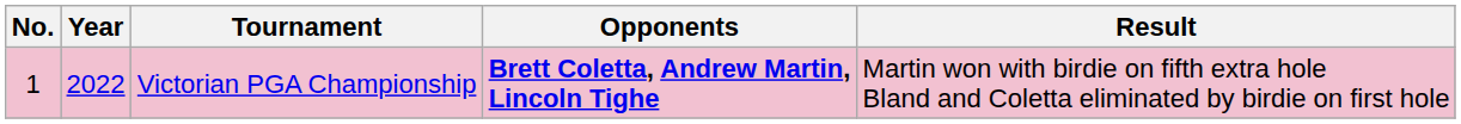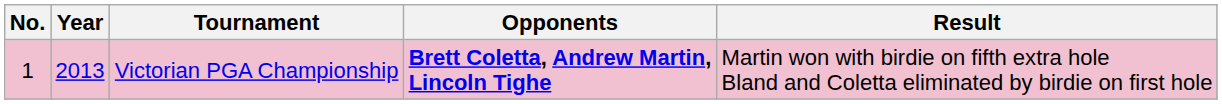Victorian PGA Championship | Year: 2022 -> 2013
